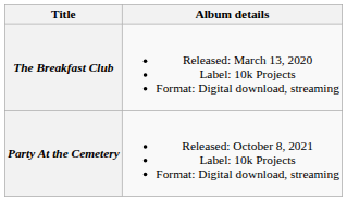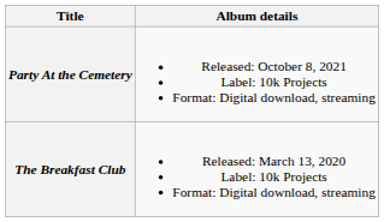rows swapped: The Breakfast Club <-> Party At the Cemetery
